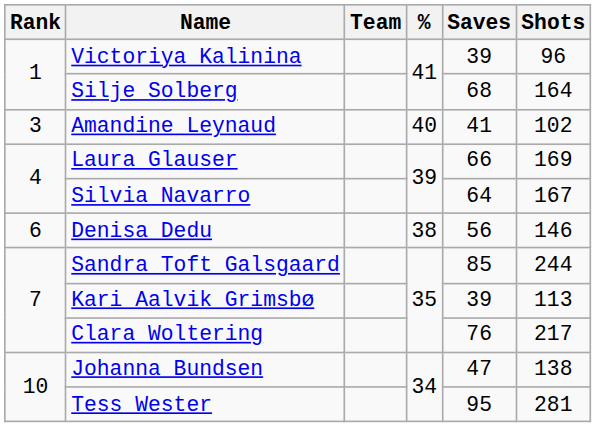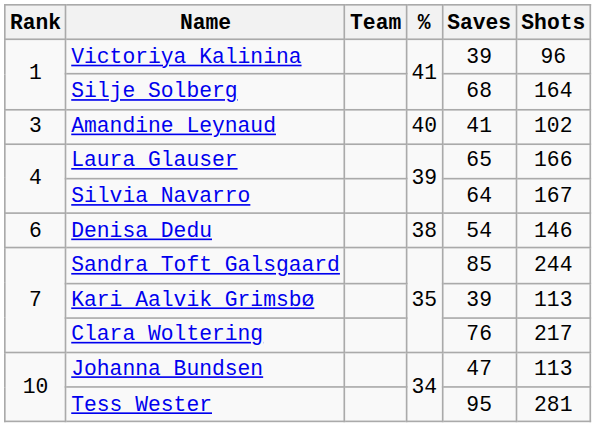Laura Glauser | Saves: 66 -> 65
Laura Glauser | Shots: 169 -> 166
Denisa Dedu | Saves: 56 -> 54
Johanna Bundsen | Shots: 138 -> 113
